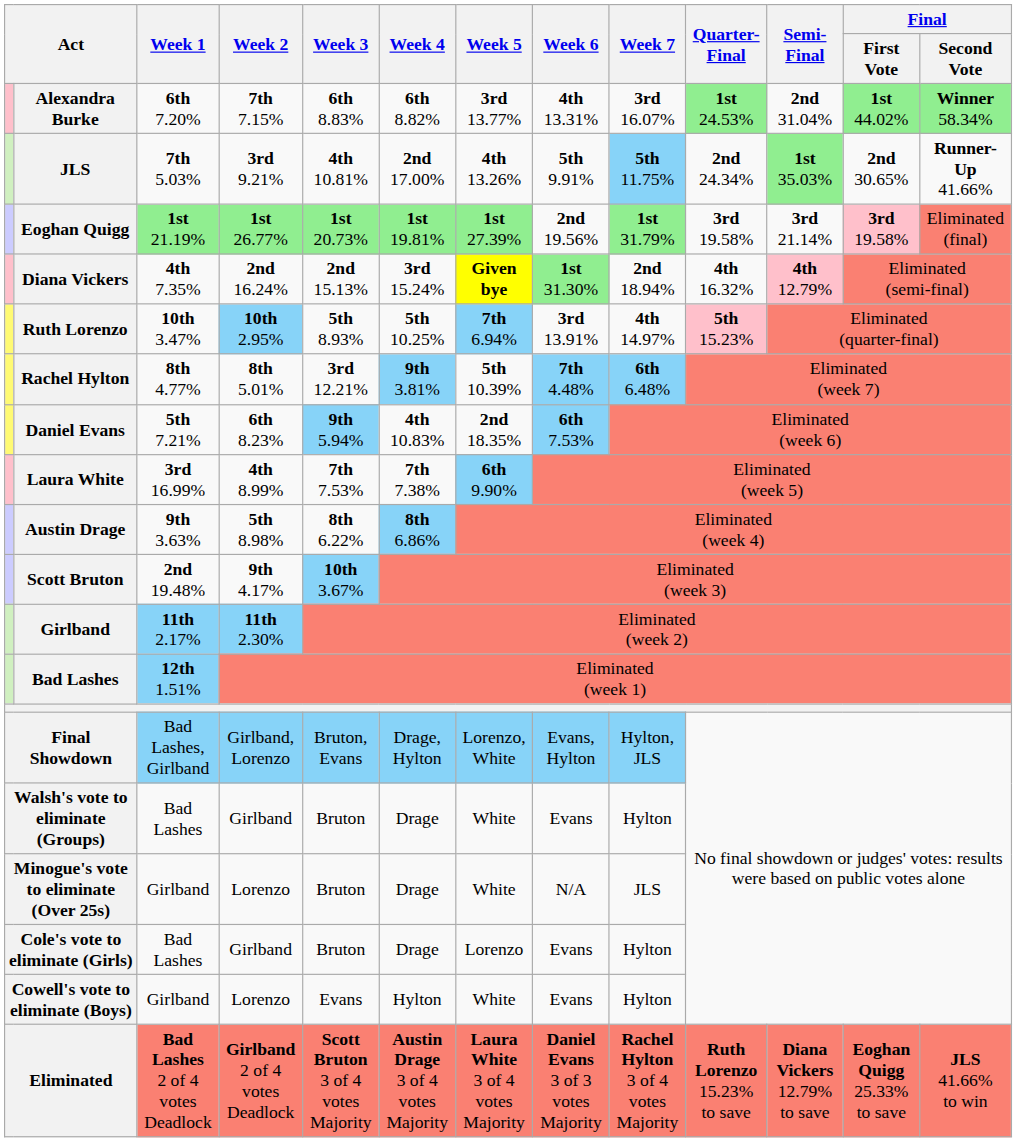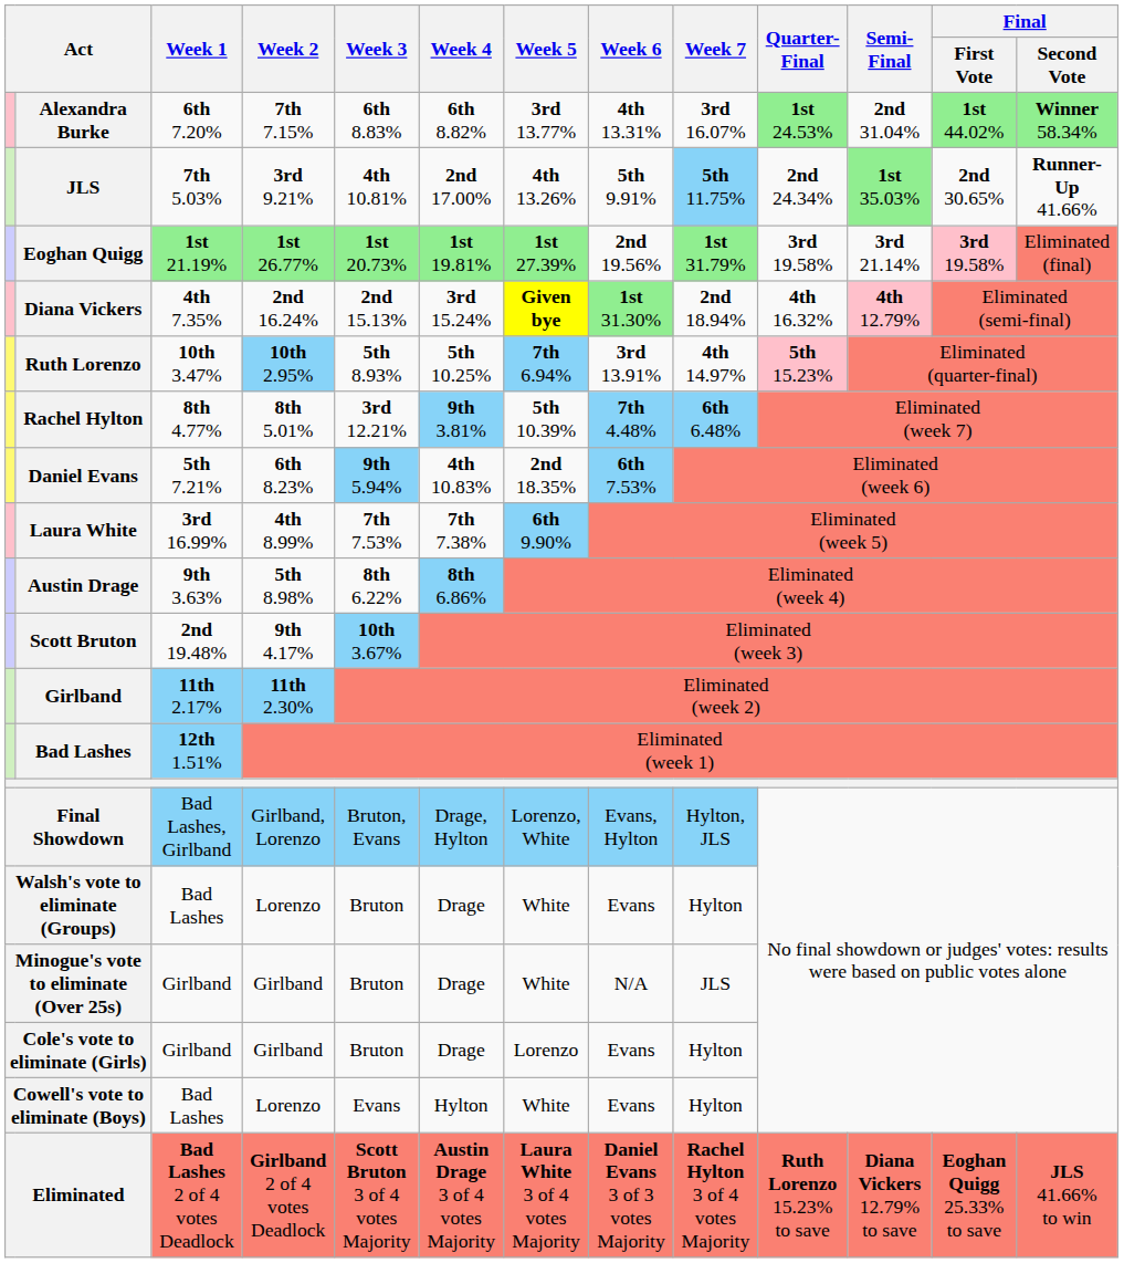Walsh's vote to eliminate (Groups) | Week 2: Girlband -> Lorenzo
Minogue's vote to eliminate (Over 25s) | Week 2: Lorenzo -> Girlband
Cole's vote to eliminate (Girls) | Week 1: Bad Lashes -> Girlband
Cowell's vote to eliminate (Boys) | Week 1: Girlband -> Bad Lashes
